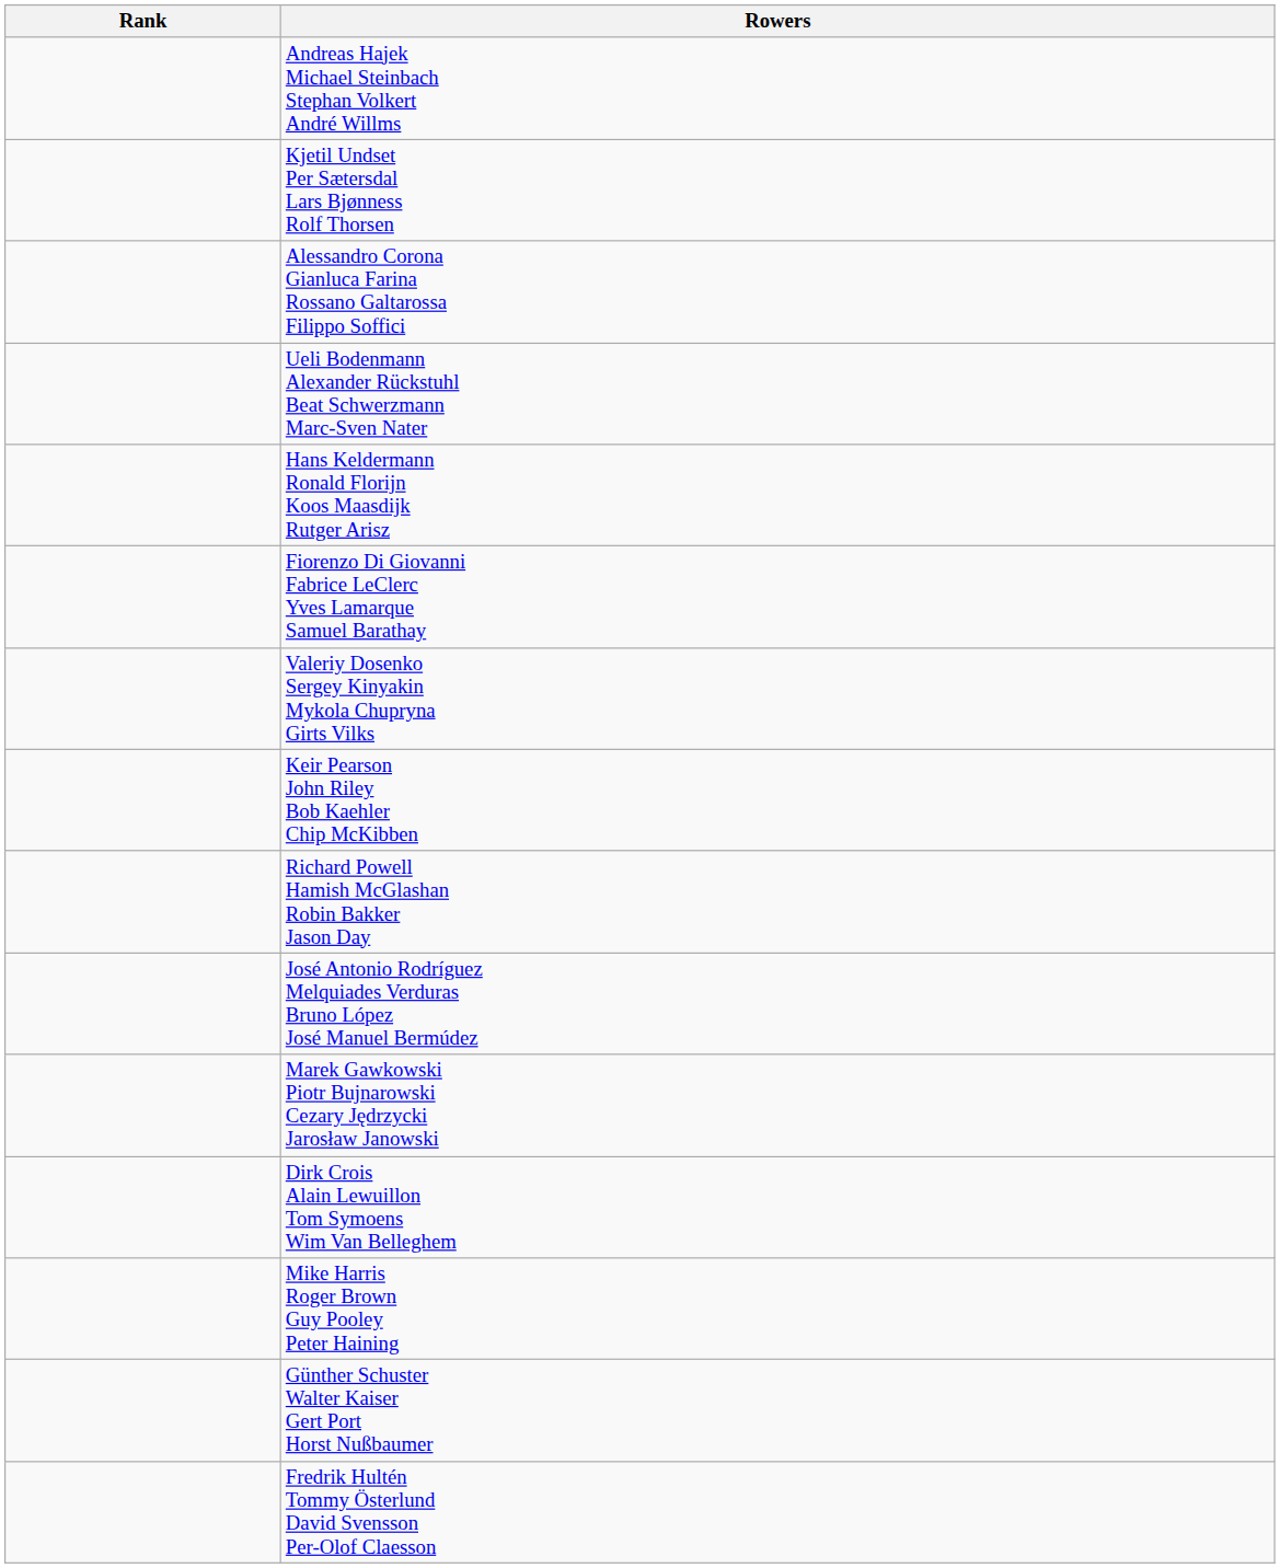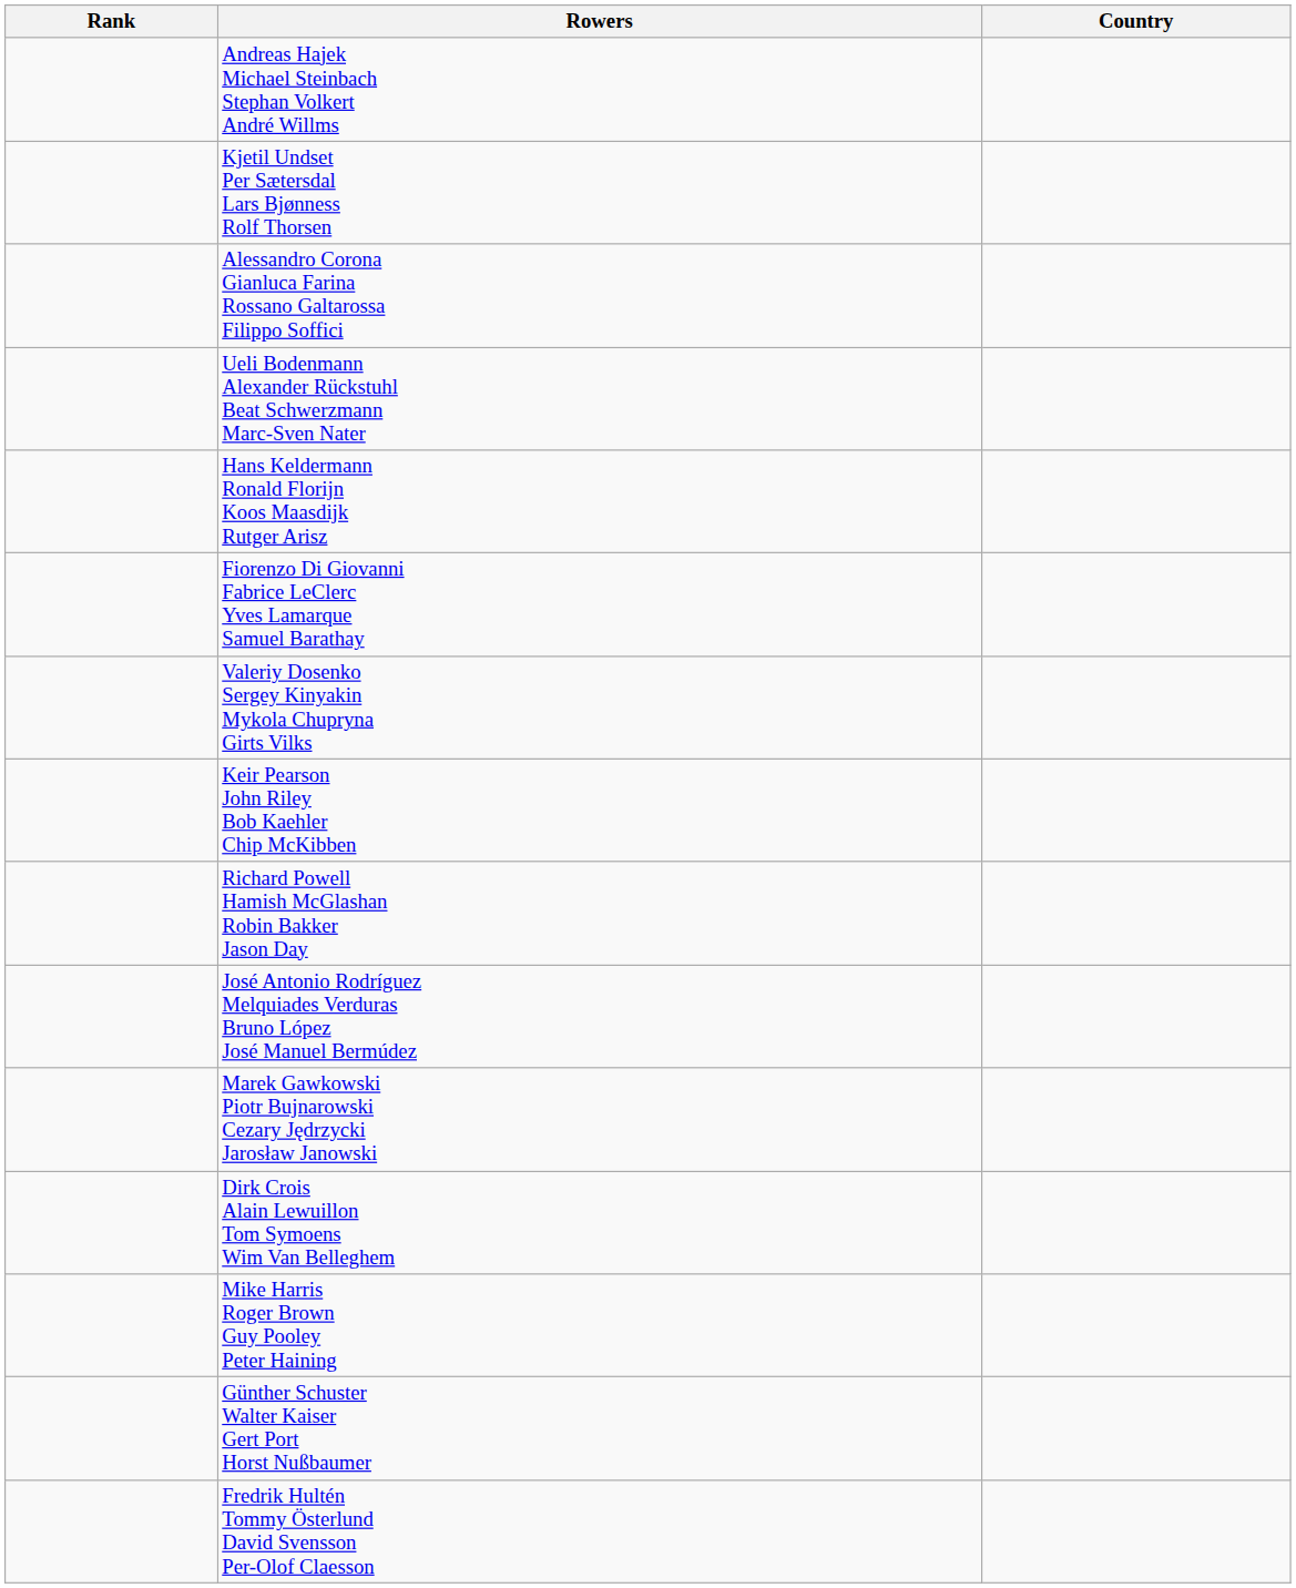+ column: Country
